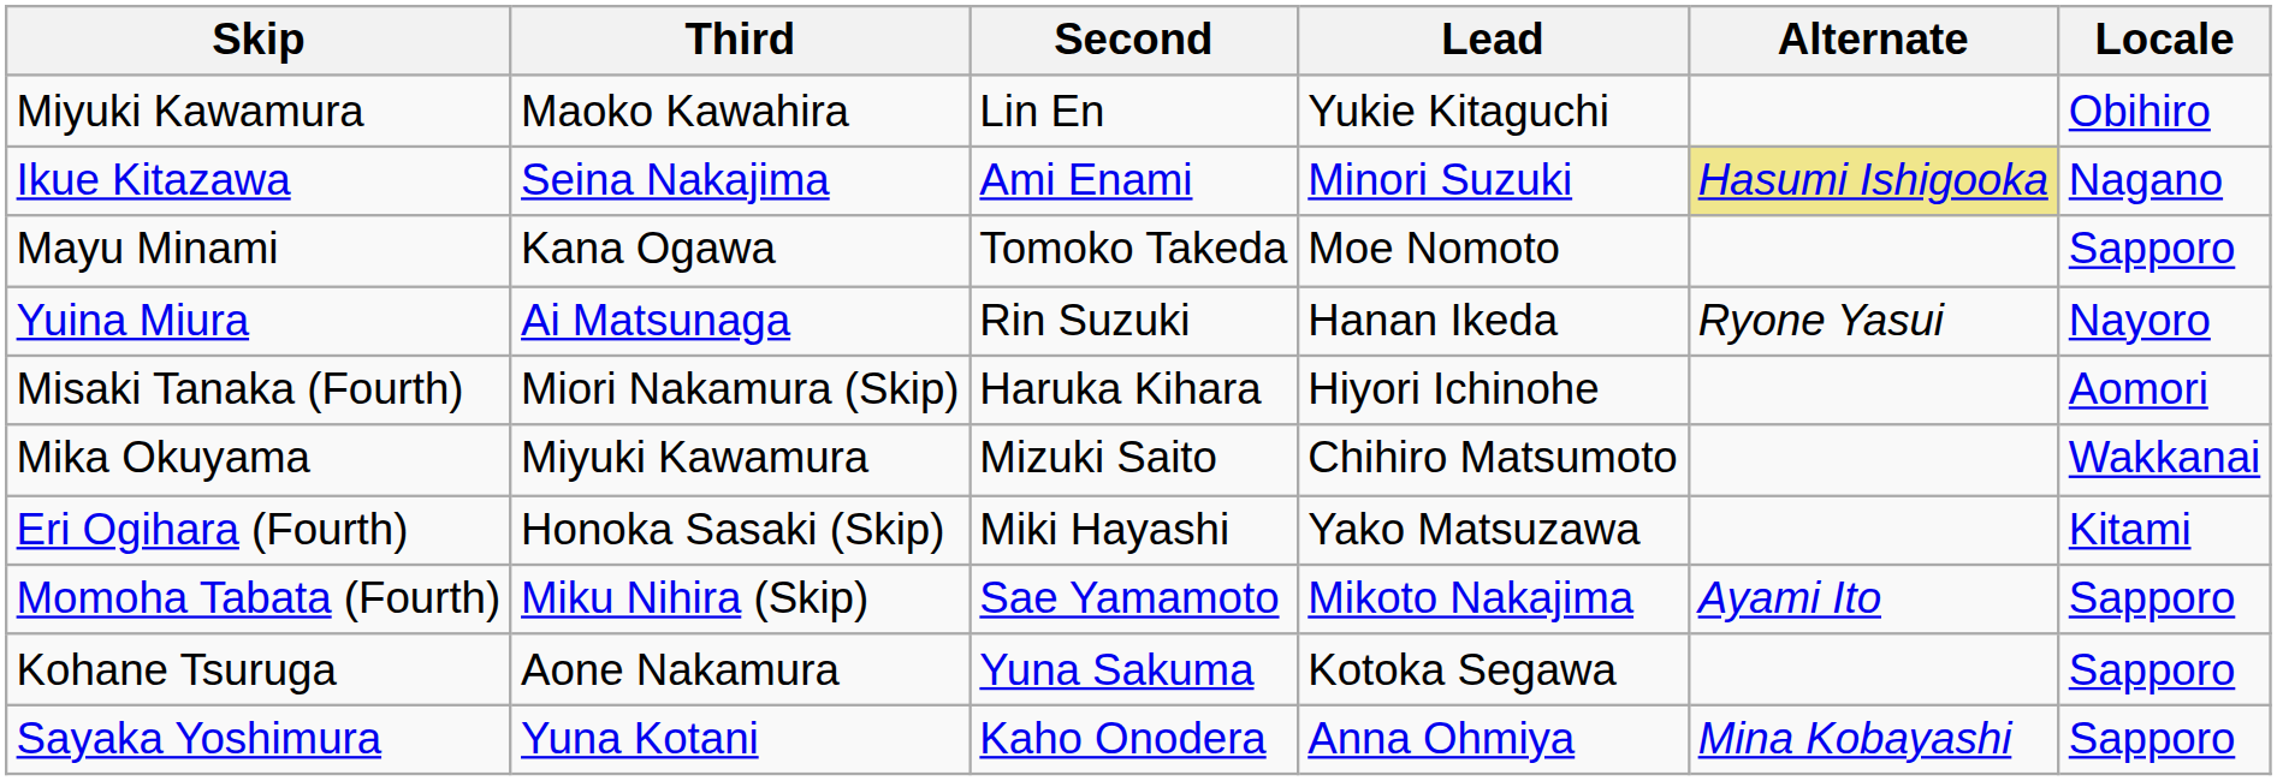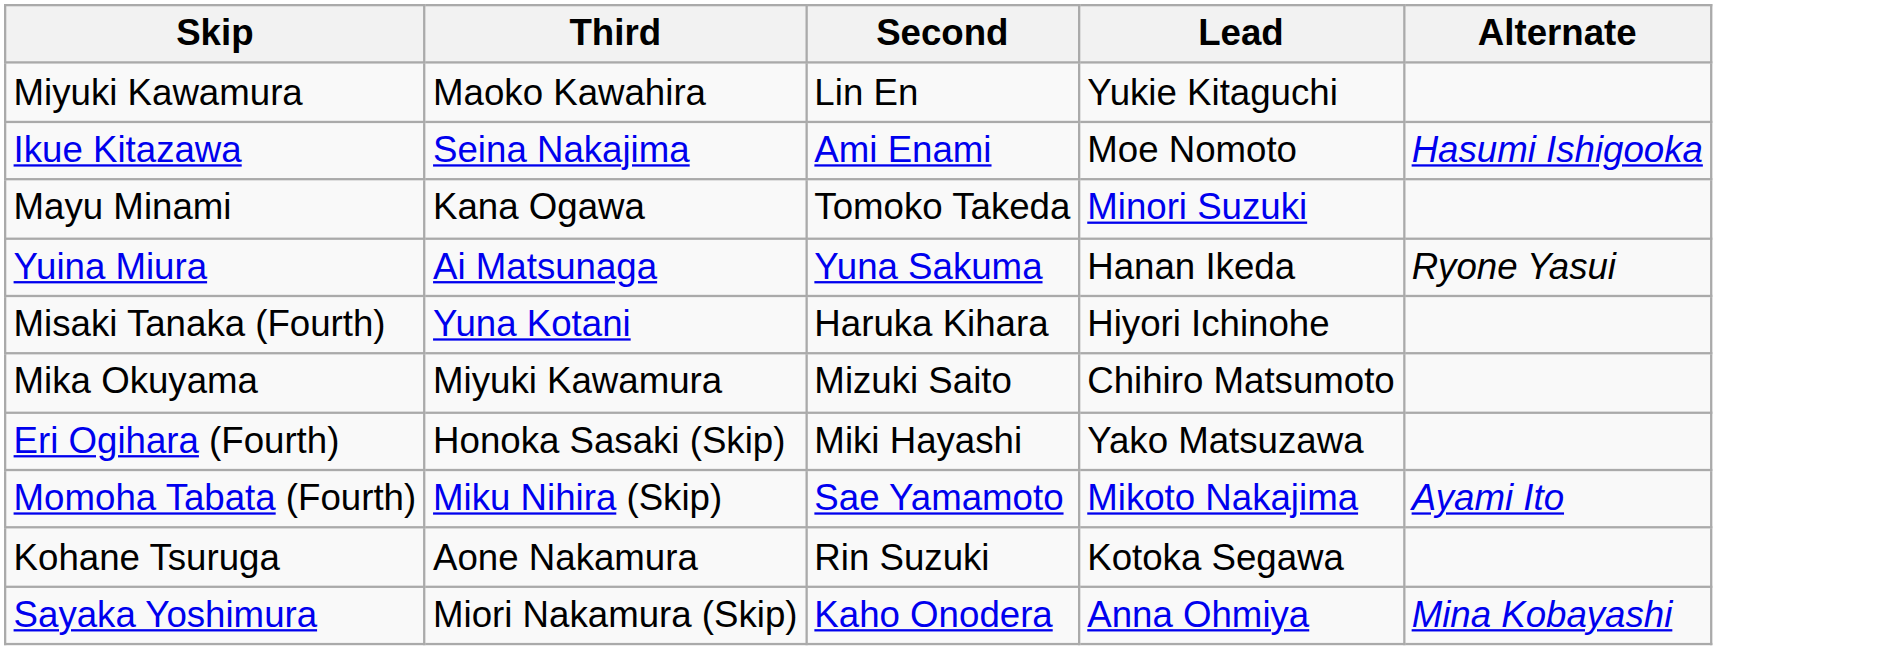- column: Locale | Obihiro | Nagano | Sapporo | Nayoro | Aomori | Wakkanai | Kitami | Sapporo | Sapporo | Sapporo
Ikue Kitazawa | Lead: Minori Suzuki -> Moe Nomoto
Ikue Kitazawa | Alternate: khaki background -> no background
Mayu Minami | Lead: Moe Nomoto -> Minori Suzuki
Yuina Miura | Second: Rin Suzuki -> Yuna Sakuma
Misaki Tanaka (Fourth) | Third: Miori Nakamura (Skip) -> Yuna Kotani
Kohane Tsuruga | Second: Yuna Sakuma -> Rin Suzuki
Sayaka Yoshimura | Third: Yuna Kotani -> Miori Nakamura (Skip)
